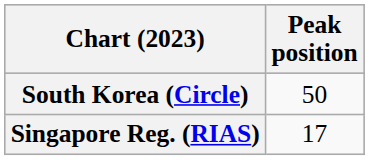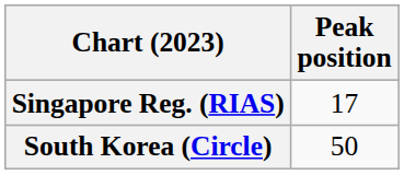rows swapped: Singapore Reg. (RIAS) <-> South Korea (Circle)
